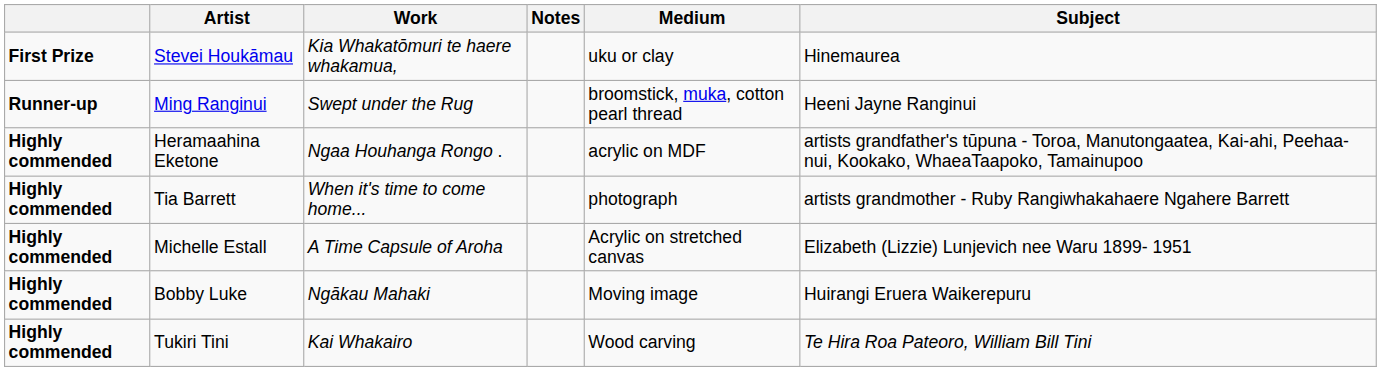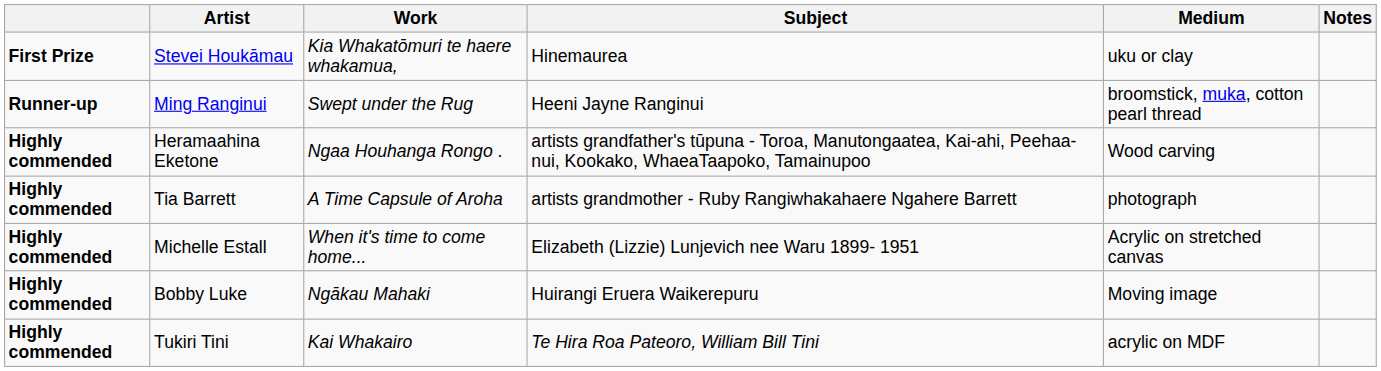columns swapped: Subject <-> Notes
Heramaahina Eketone | Medium: acrylic on MDF -> Wood carving
Tia Barrett | Work: When it's time to come home... -> A Time Capsule of Aroha
Michelle Estall | Work: A Time Capsule of Aroha -> When it's time to come home...
Tukiri Tini | Medium: Wood carving -> acrylic on MDF
